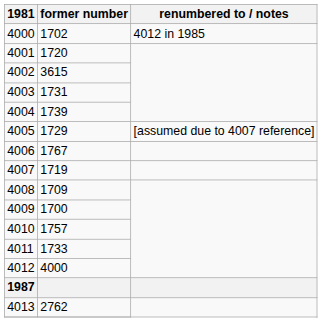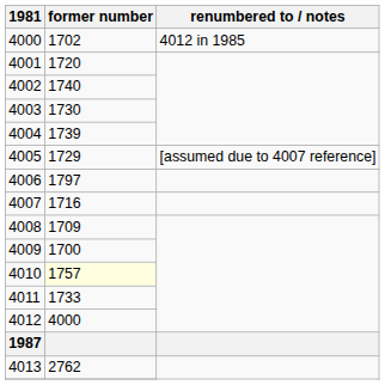4002 | former number: 3615 -> 1740
4003 | former number: 1731 -> 1730
4006 | former number: 1767 -> 1797
4007 | former number: 1719 -> 1716
4010 | former number: no background -> lightyellow background
